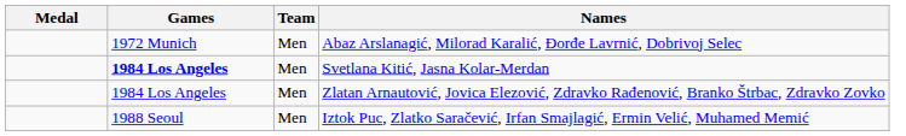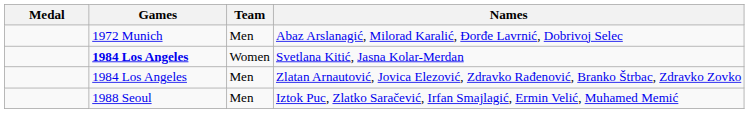Svetlana Kitić, Jasna Kolar-Merdan | Team: Men -> Women
